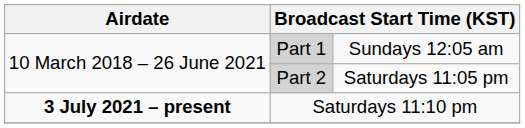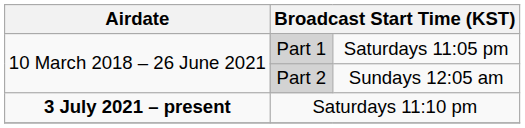Part 1 | column 3: Sundays 12:05 am -> Saturdays 11:05 pm
Part 2 | column 3: Saturdays 11:05 pm -> Sundays 12:05 am
